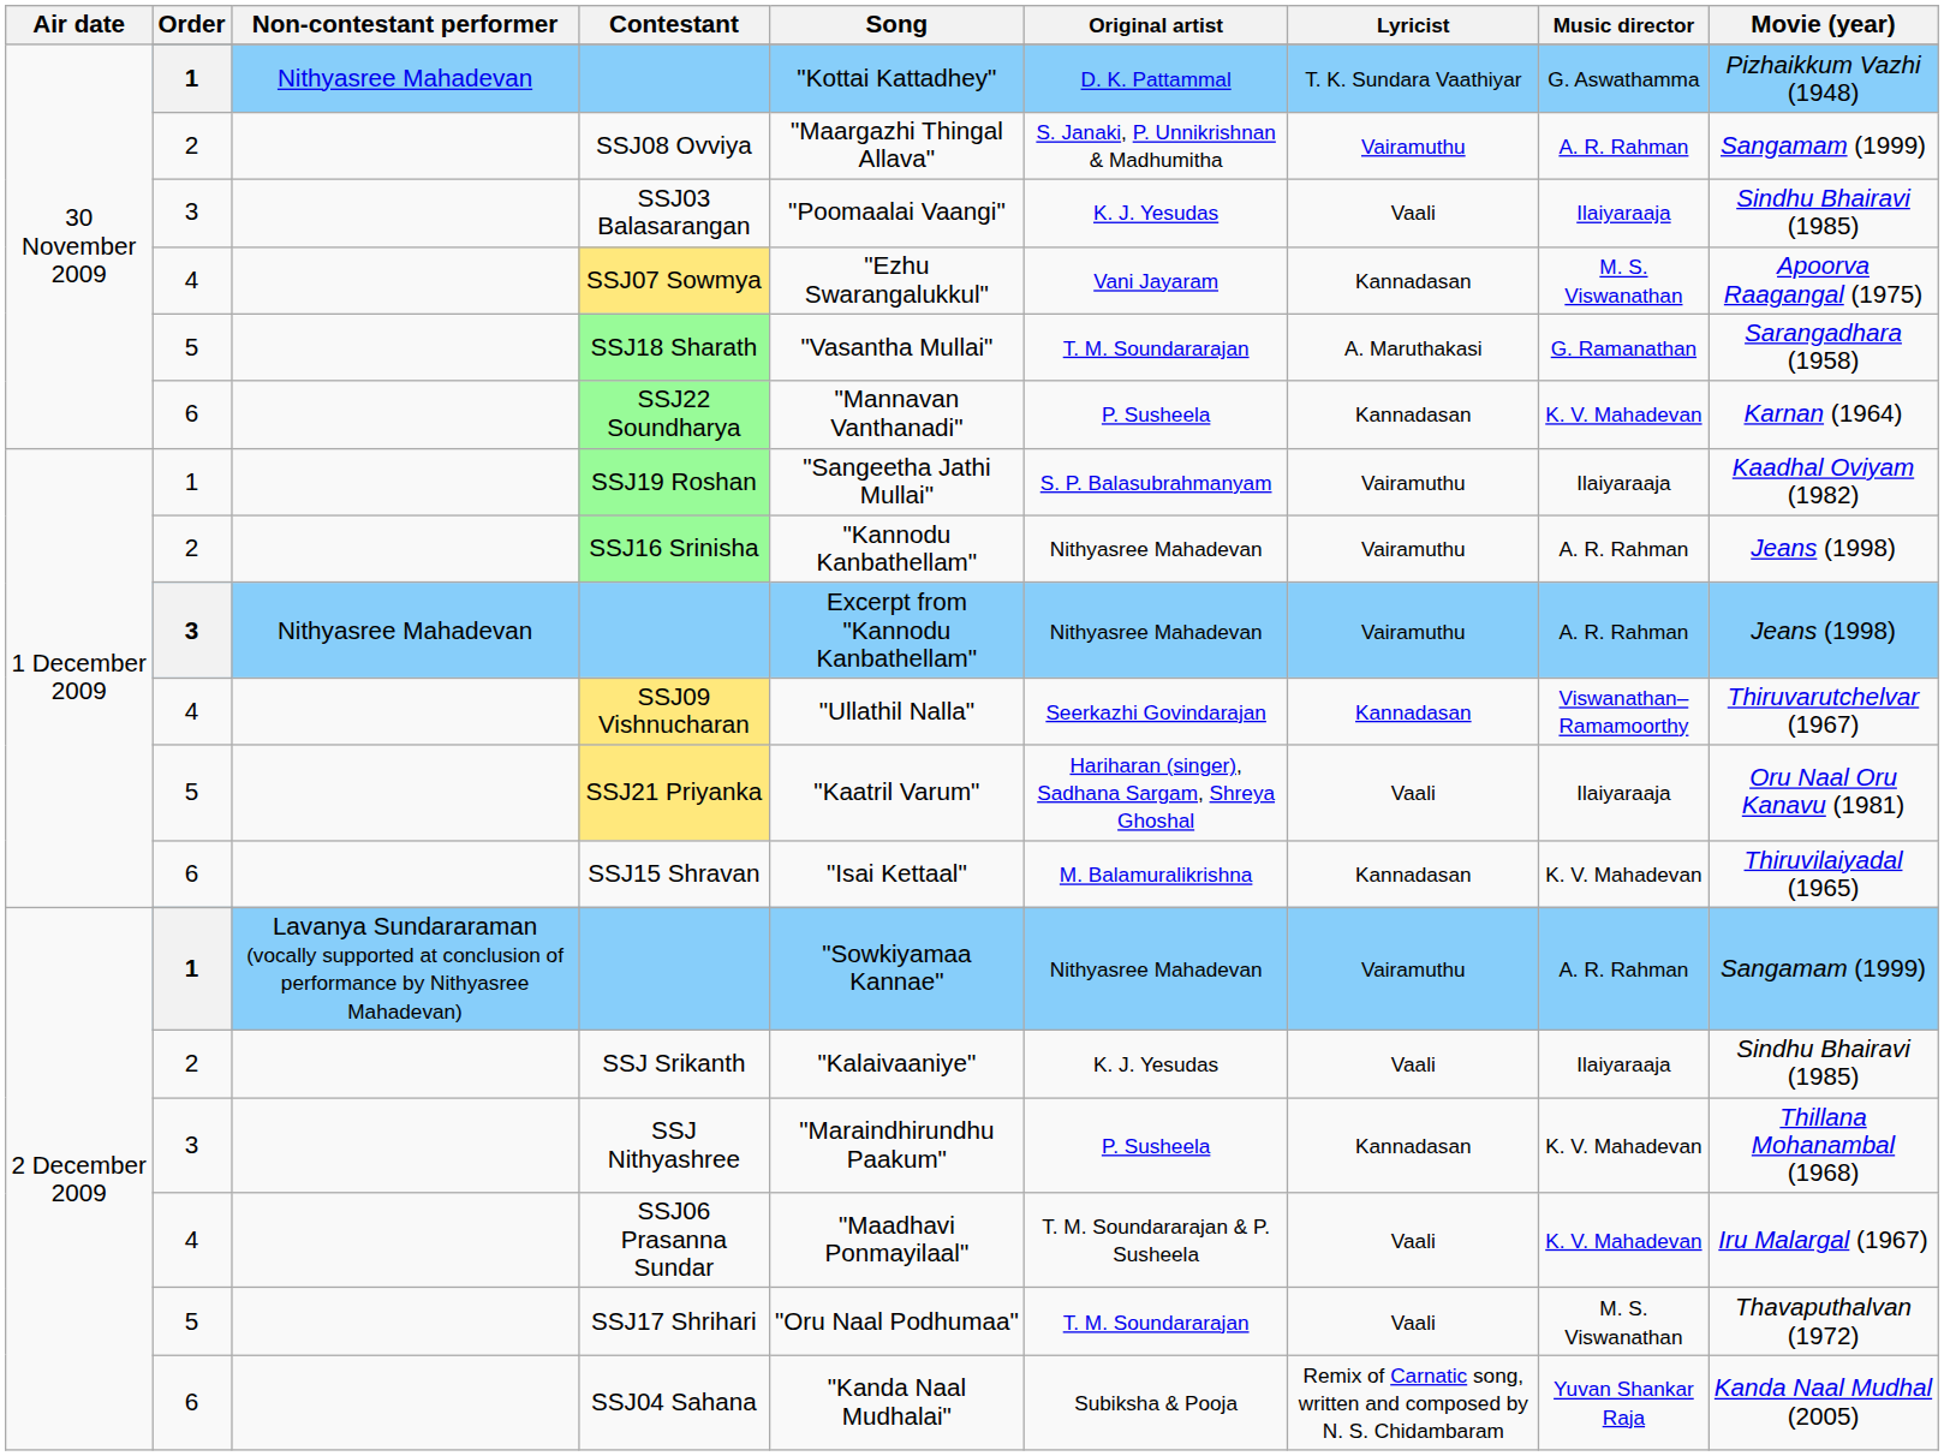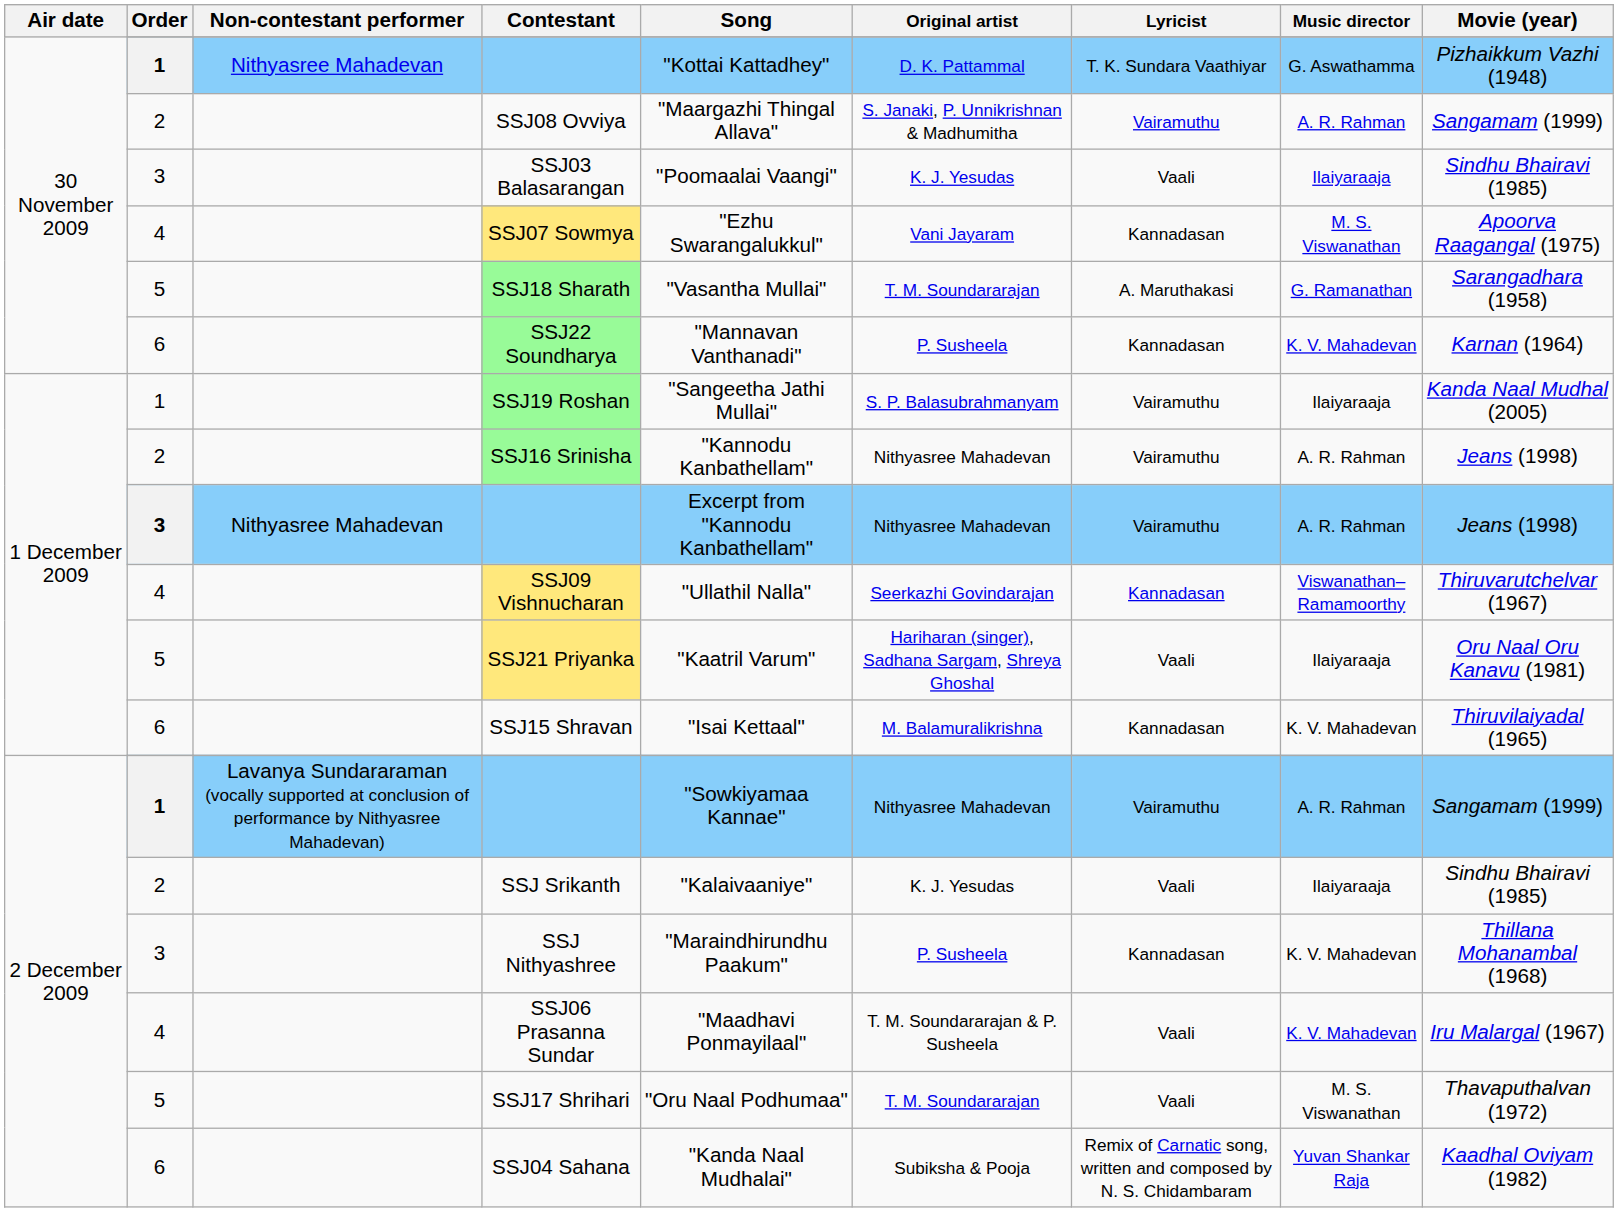SSJ19 Roshan | Movie (year): Kaadhal Oviyam (1982) -> Kanda Naal Mudhal (2005)
SSJ04 Sahana | Movie (year): Kanda Naal Mudhal (2005) -> Kaadhal Oviyam (1982)
